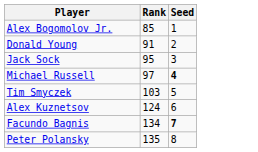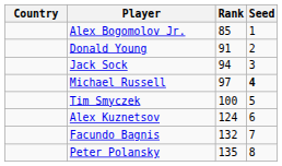+ column: Country
Jack Sock | Rank: 95 -> 94
Tim Smyczek | Rank: 103 -> 100
Facundo Bagnis | Rank: 134 -> 132
Facundo Bagnis | Seed: bold -> normal
